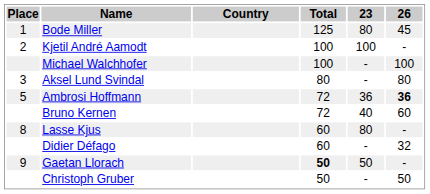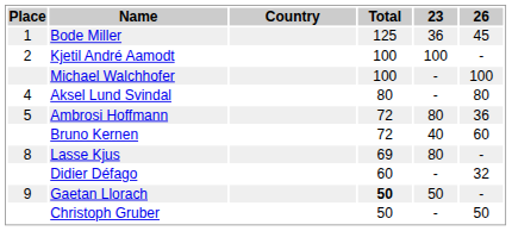Bode Miller | 23: 80 -> 36
Aksel Lund Svindal | Place: 3 -> 4
Ambrosi Hoffmann | 23: 36 -> 80
Ambrosi Hoffmann | 26: bold -> normal
Lasse Kjus | Total: 60 -> 69
